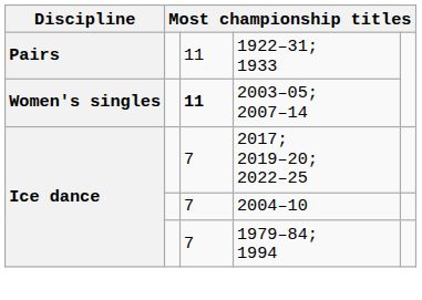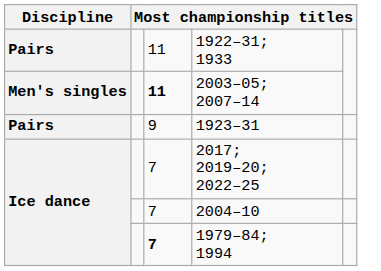2003–05; 2007–14 | Discipline: Women's singles -> Men's singles
+ row: Pairs | 9 | 1923–31
1979–84; 1994 | column 3: normal -> bold
